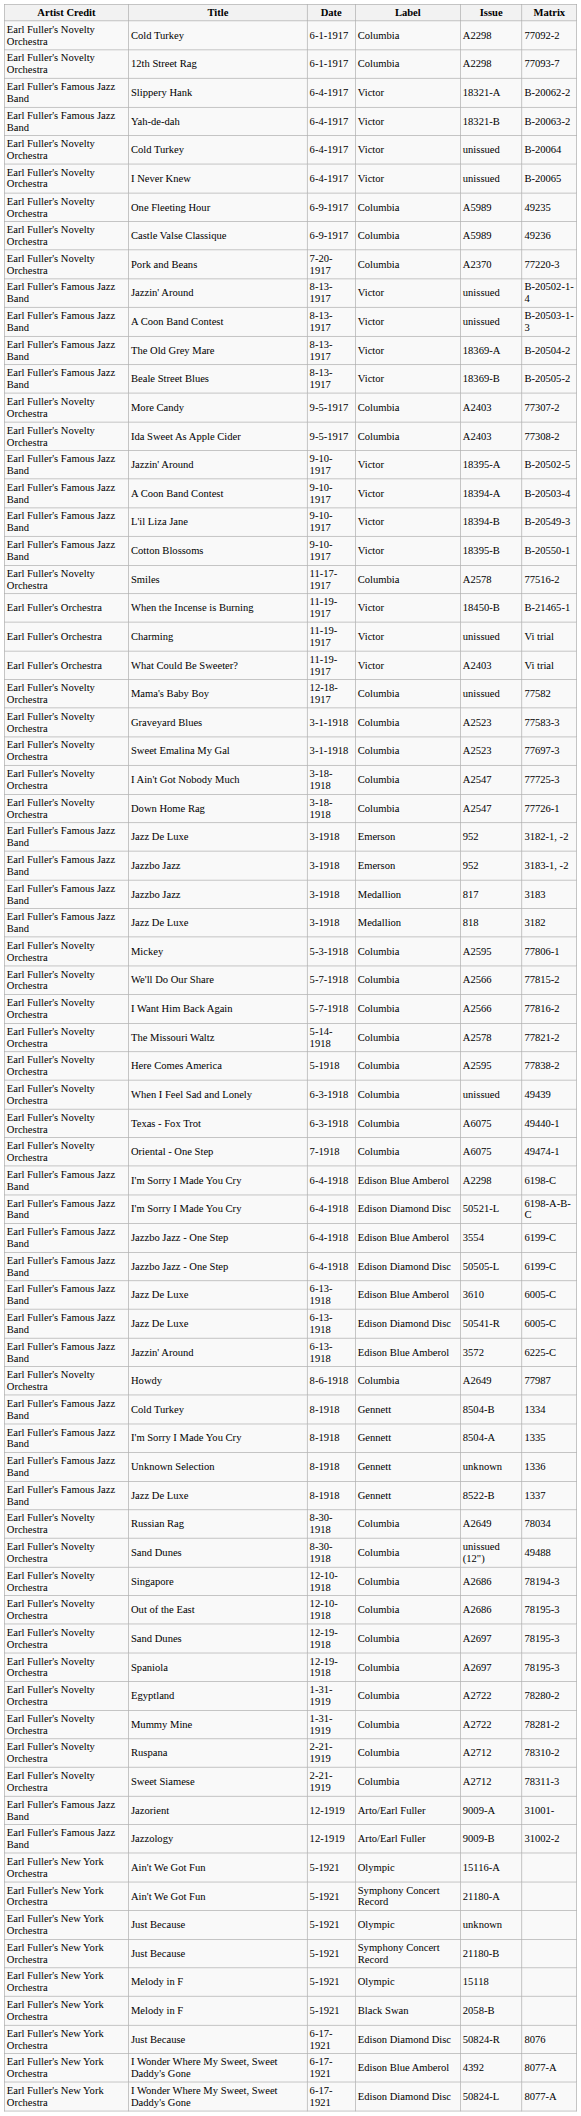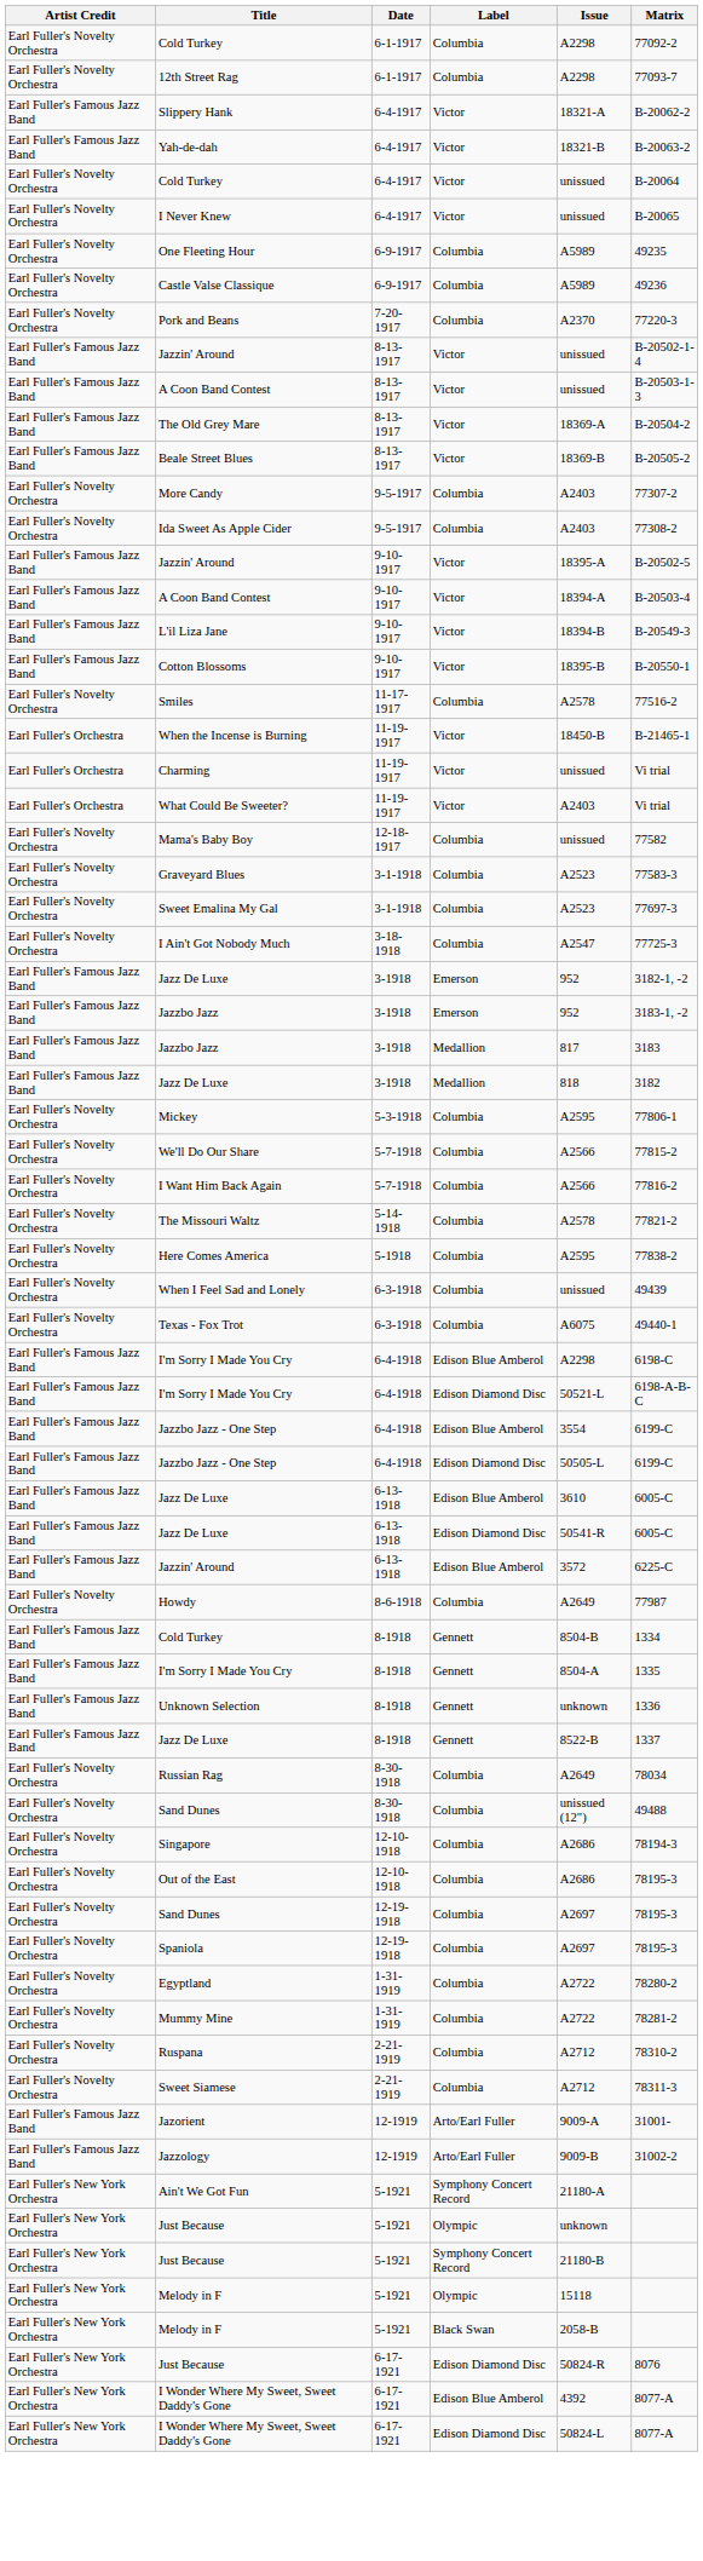- row: Earl Fuller's Novelty Orchestra | Down Home Rag | 3-18-1918 | Columbia | A2547 | 77726-1
- row: Earl Fuller's Novelty Orchestra | Oriental - One Step | 7-1918 | Columbia | A6075 | 49474-1
- row: Earl Fuller's New York Orchestra | Ain't We Got Fun | 5-1921 | Olympic | 15116-A
